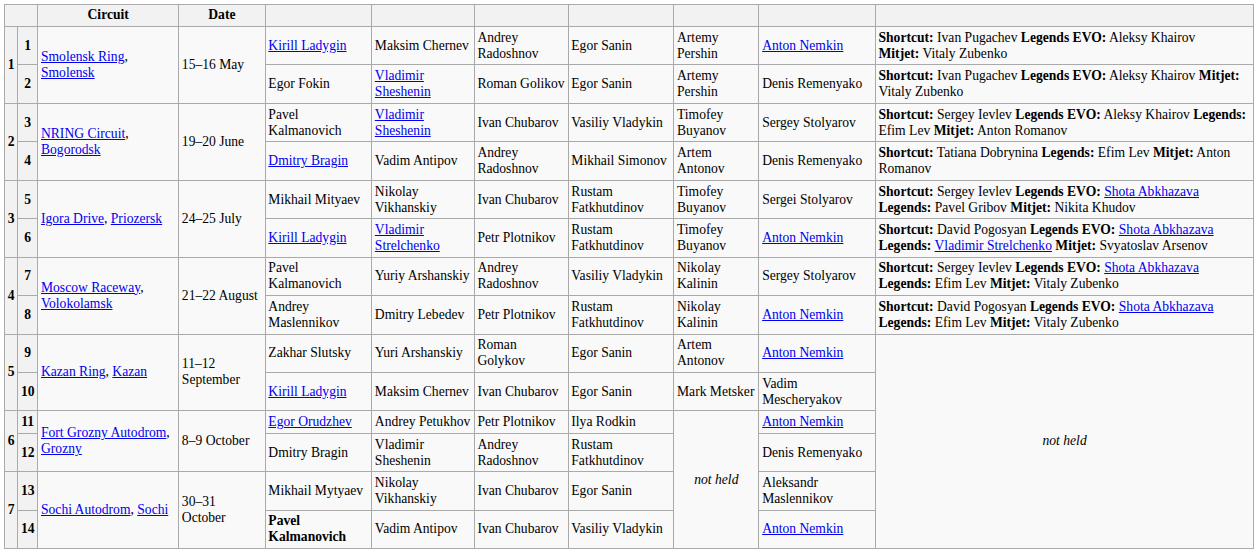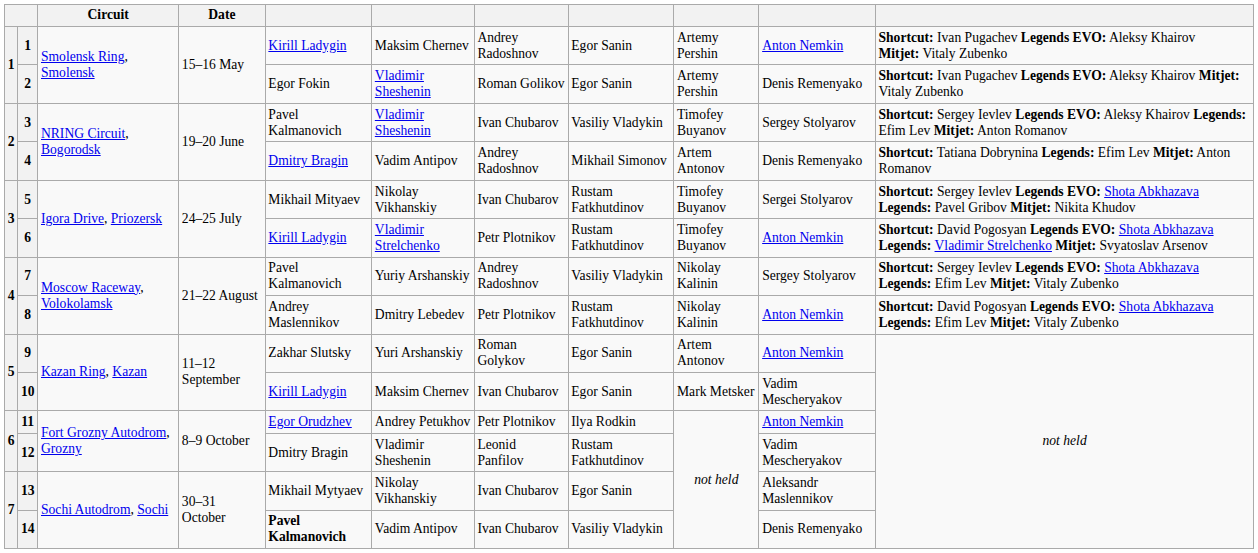12 | column 7: Andrey Radoshnov -> Leonid Panfilov
12 | column 10: Denis Remenyako -> Vadim Mescheryakov
14 | column 10: Anton Nemkin -> Denis Remenyako
